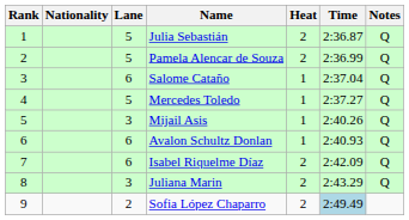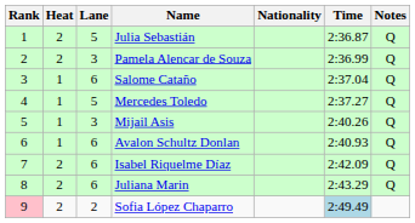columns swapped: Heat <-> Nationality
Pamela Alencar de Souza | Lane: 5 -> 3
Juliana Marin | Lane: 3 -> 6
Sofia López Chaparro | Rank: no background -> pink background
